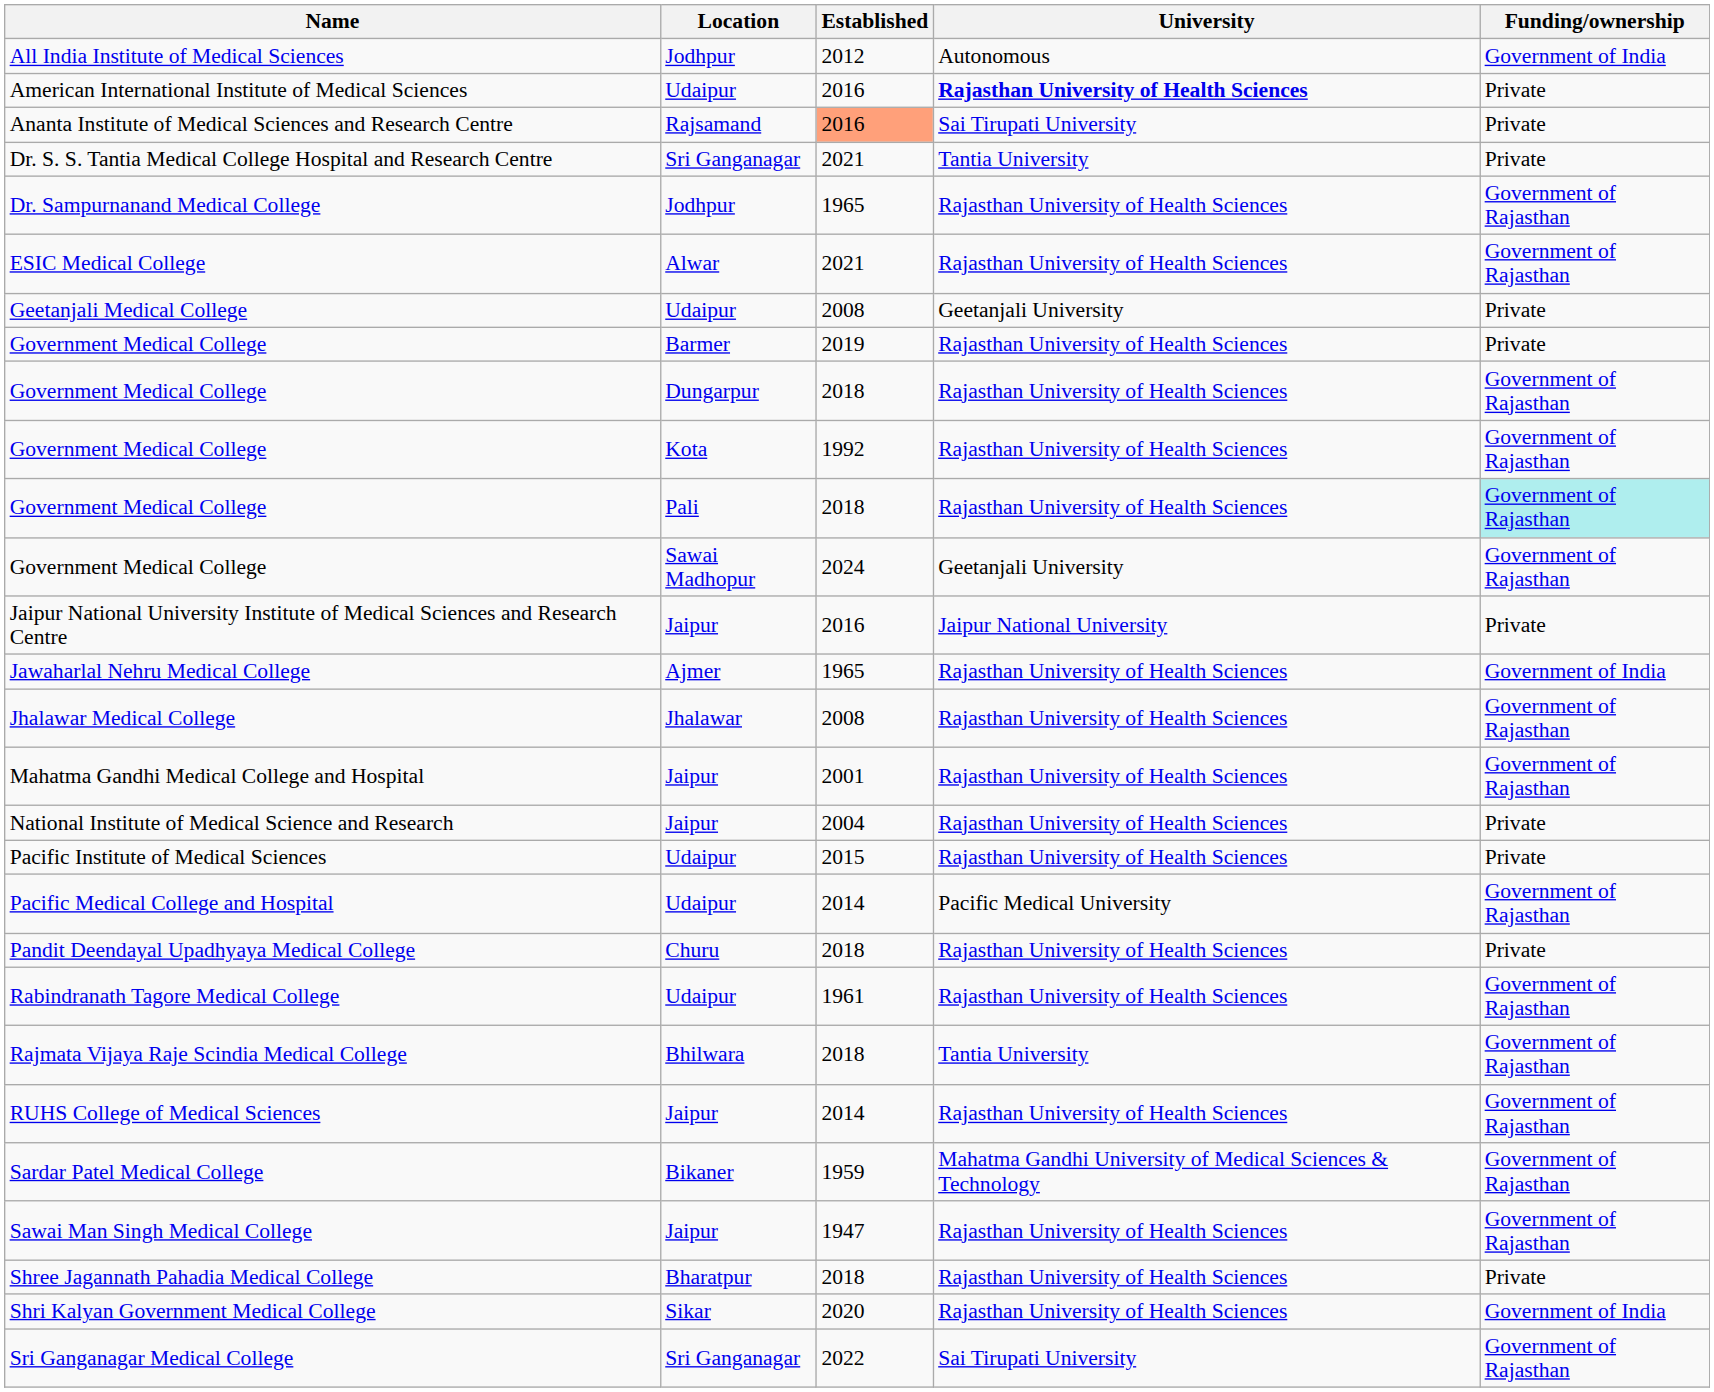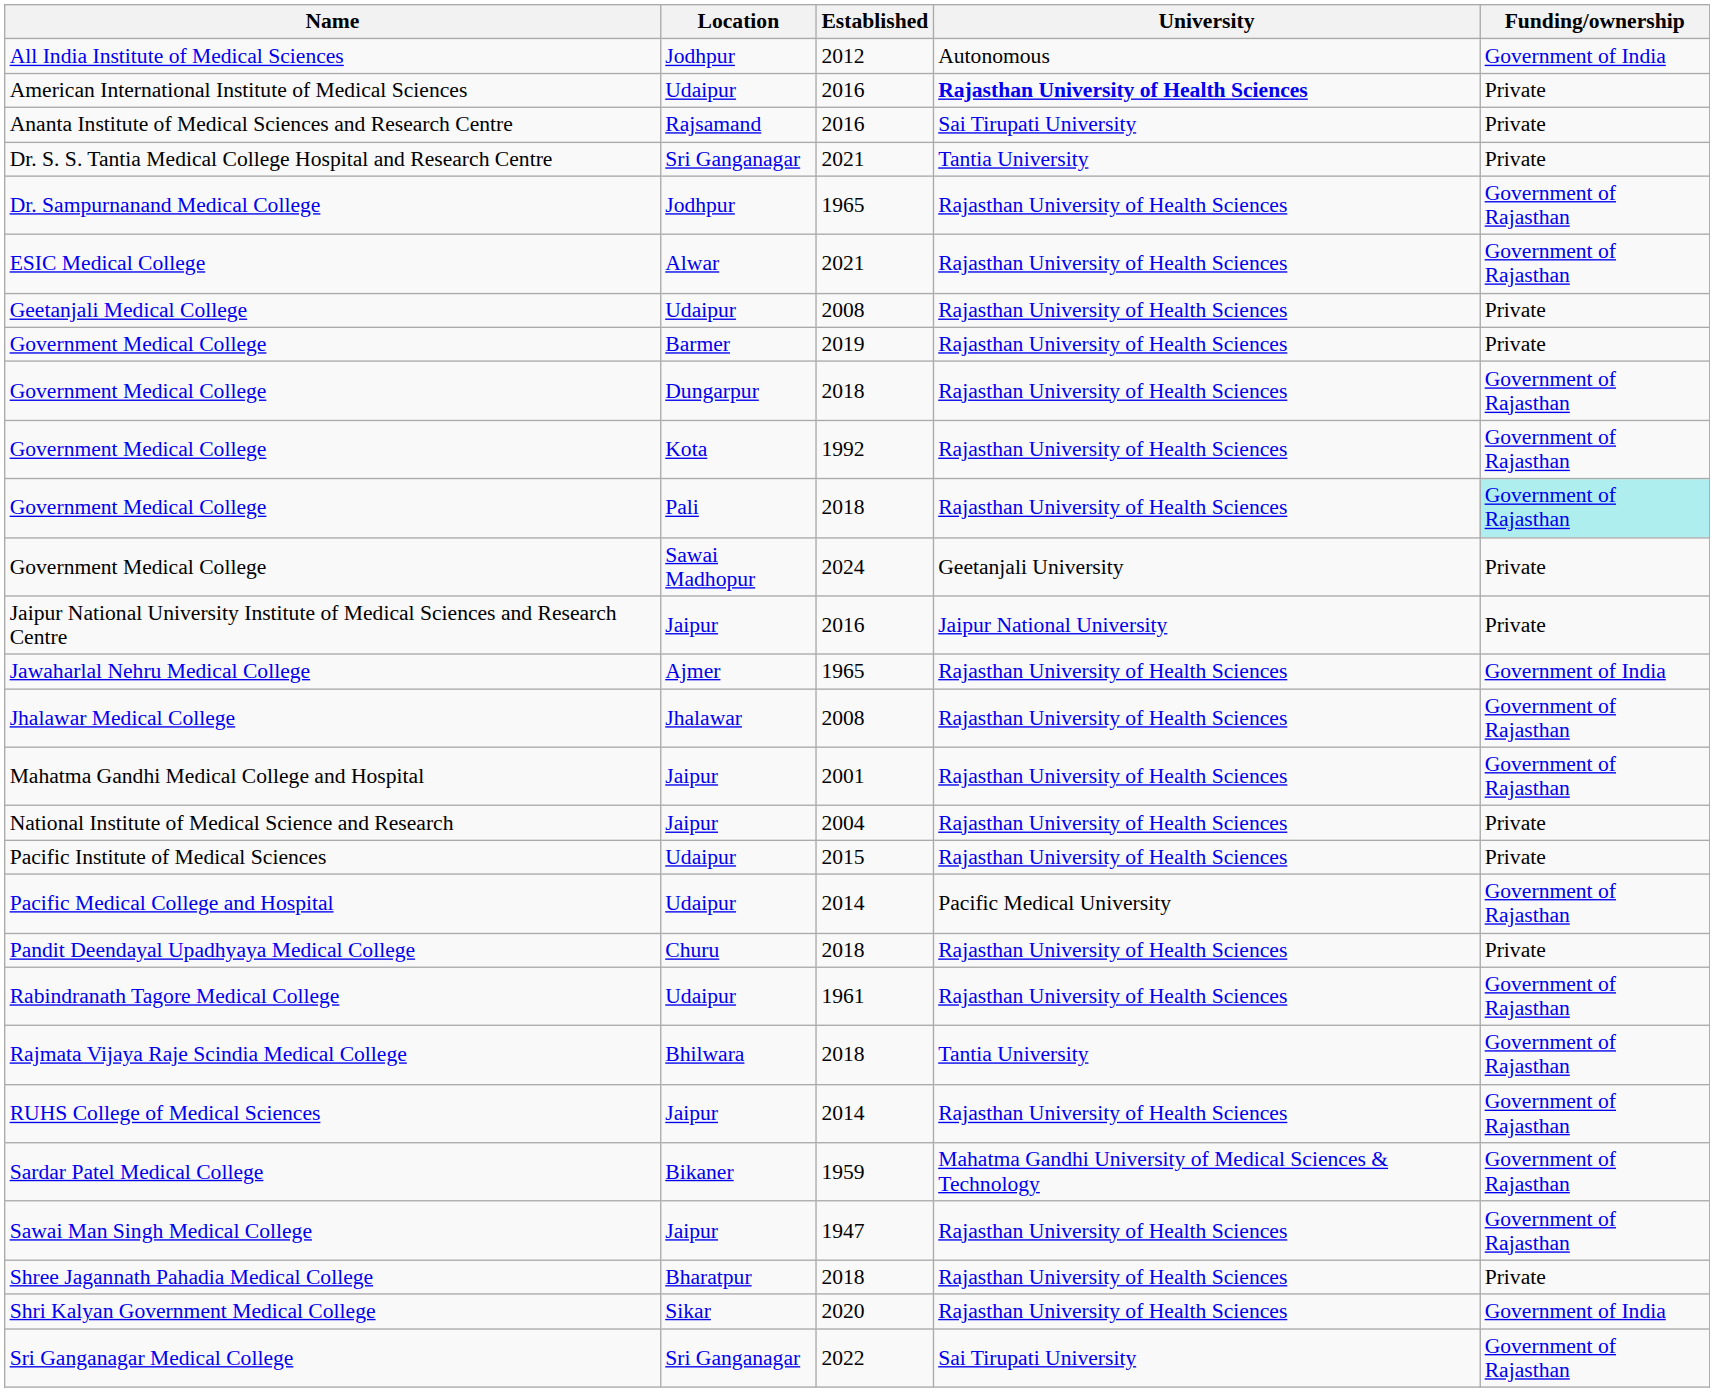Ananta Institute of Medical Sciences and Research Centre | Established: lightsalmon background -> no background
Geetanjali Medical College | University: Geetanjali University -> Rajasthan University of Health Sciences
Government Medical College / Sawai Madhopur | Funding/ownership: Government of Rajasthan -> Private
